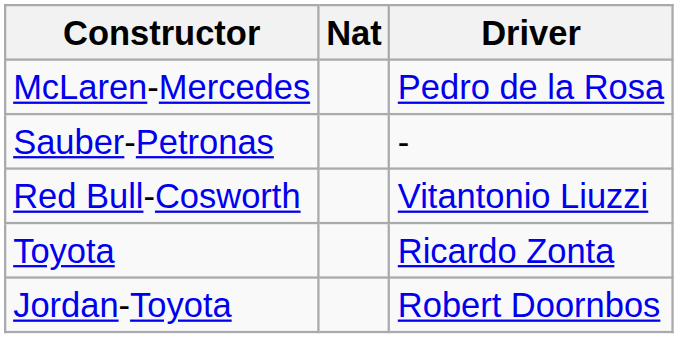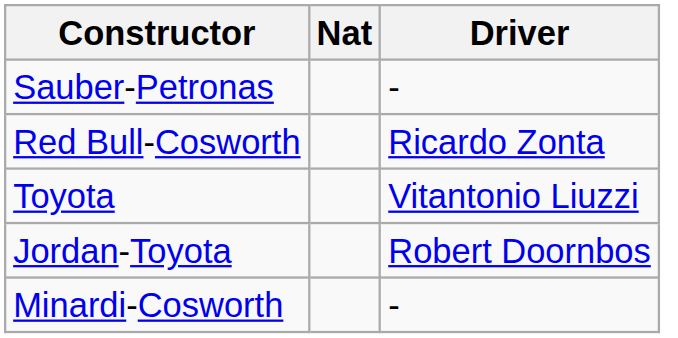- row: McLaren-Mercedes | Pedro de la Rosa
Red Bull-Cosworth | Driver: Vitantonio Liuzzi -> Ricardo Zonta
Toyota | Driver: Ricardo Zonta -> Vitantonio Liuzzi
+ row: Minardi-Cosworth | -
